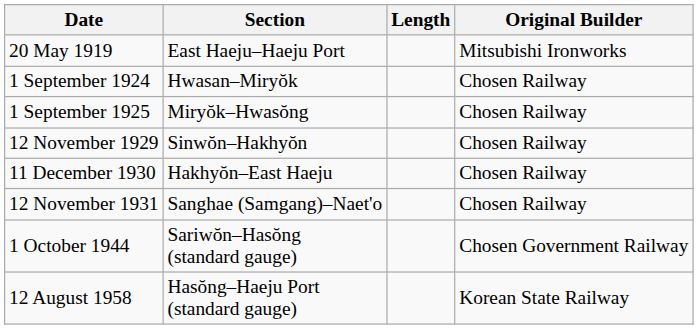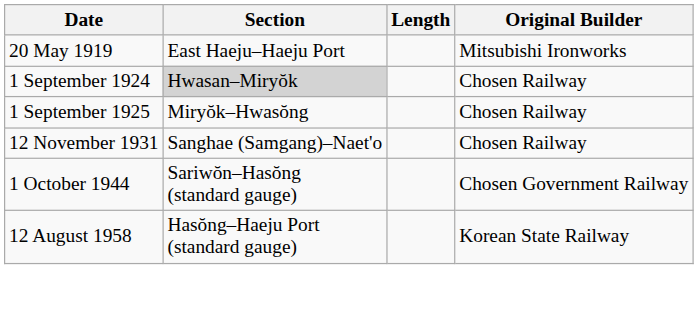1 September 1924 | Section: no background -> lightgrey background
- row: 12 November 1929 | Sinwŏn–Hakhyŏn | Chosen Railway
- row: 11 December 1930 | Hakhyŏn–East Haeju | Chosen Railway
